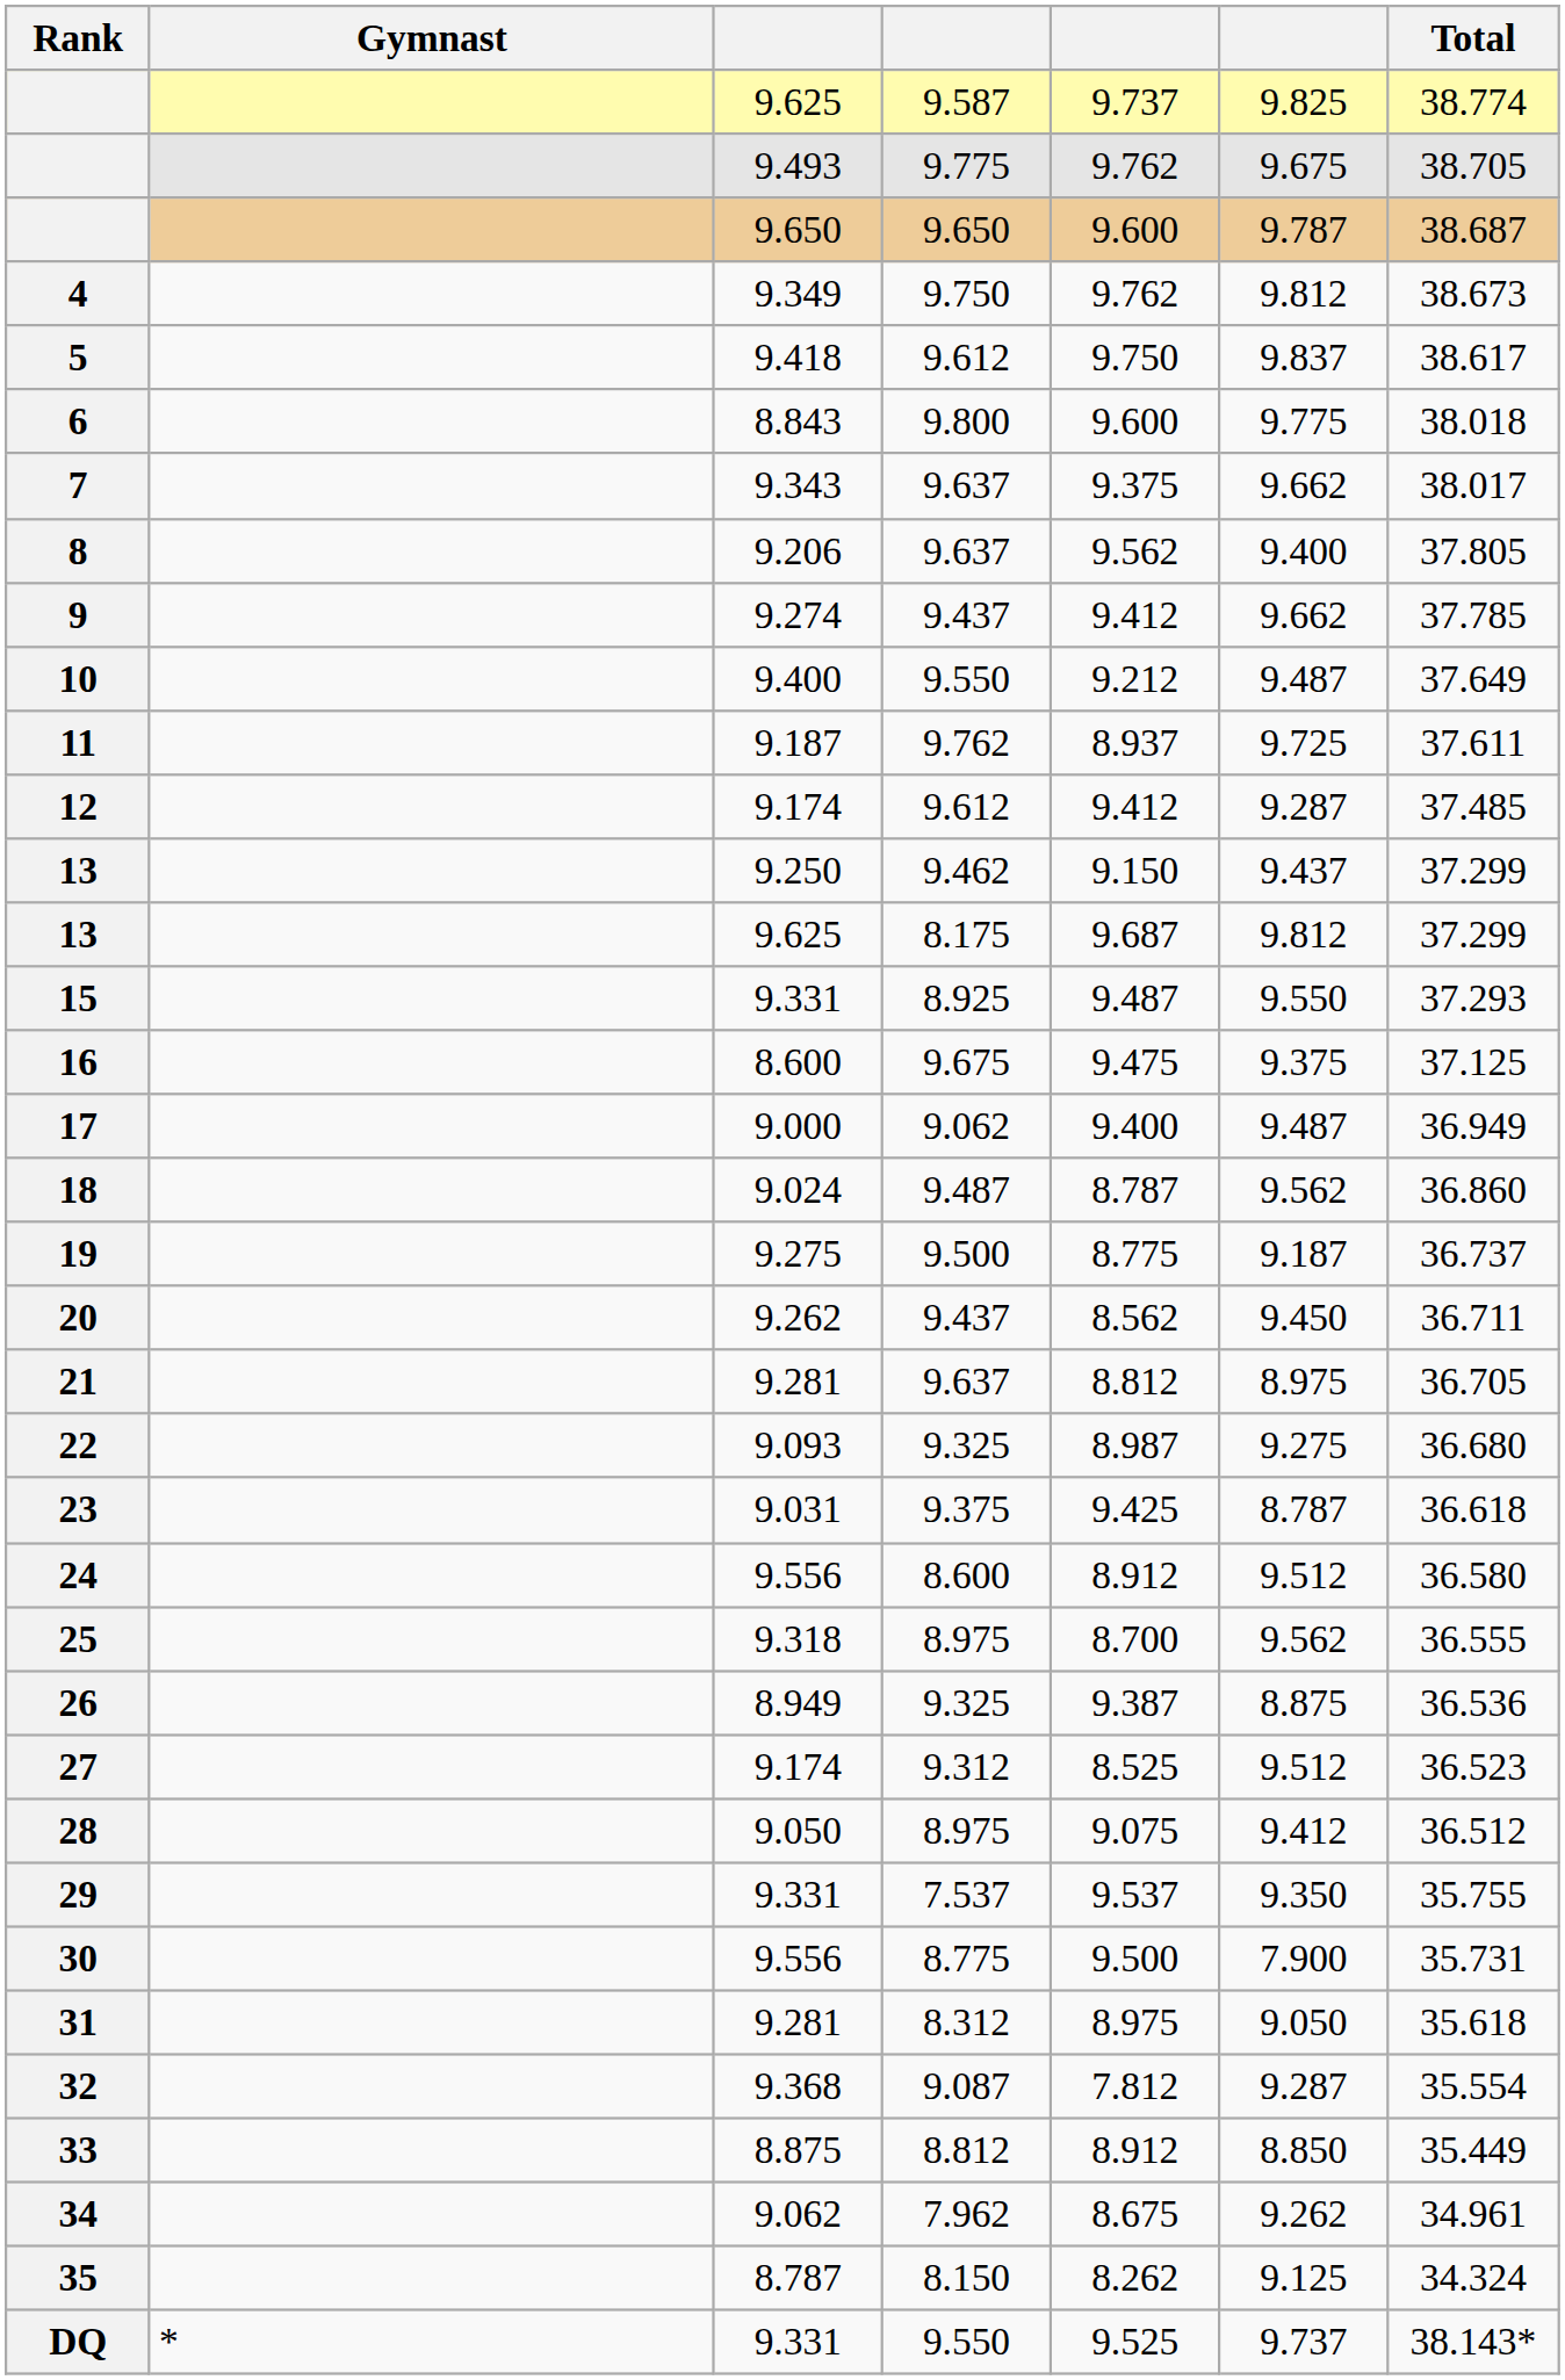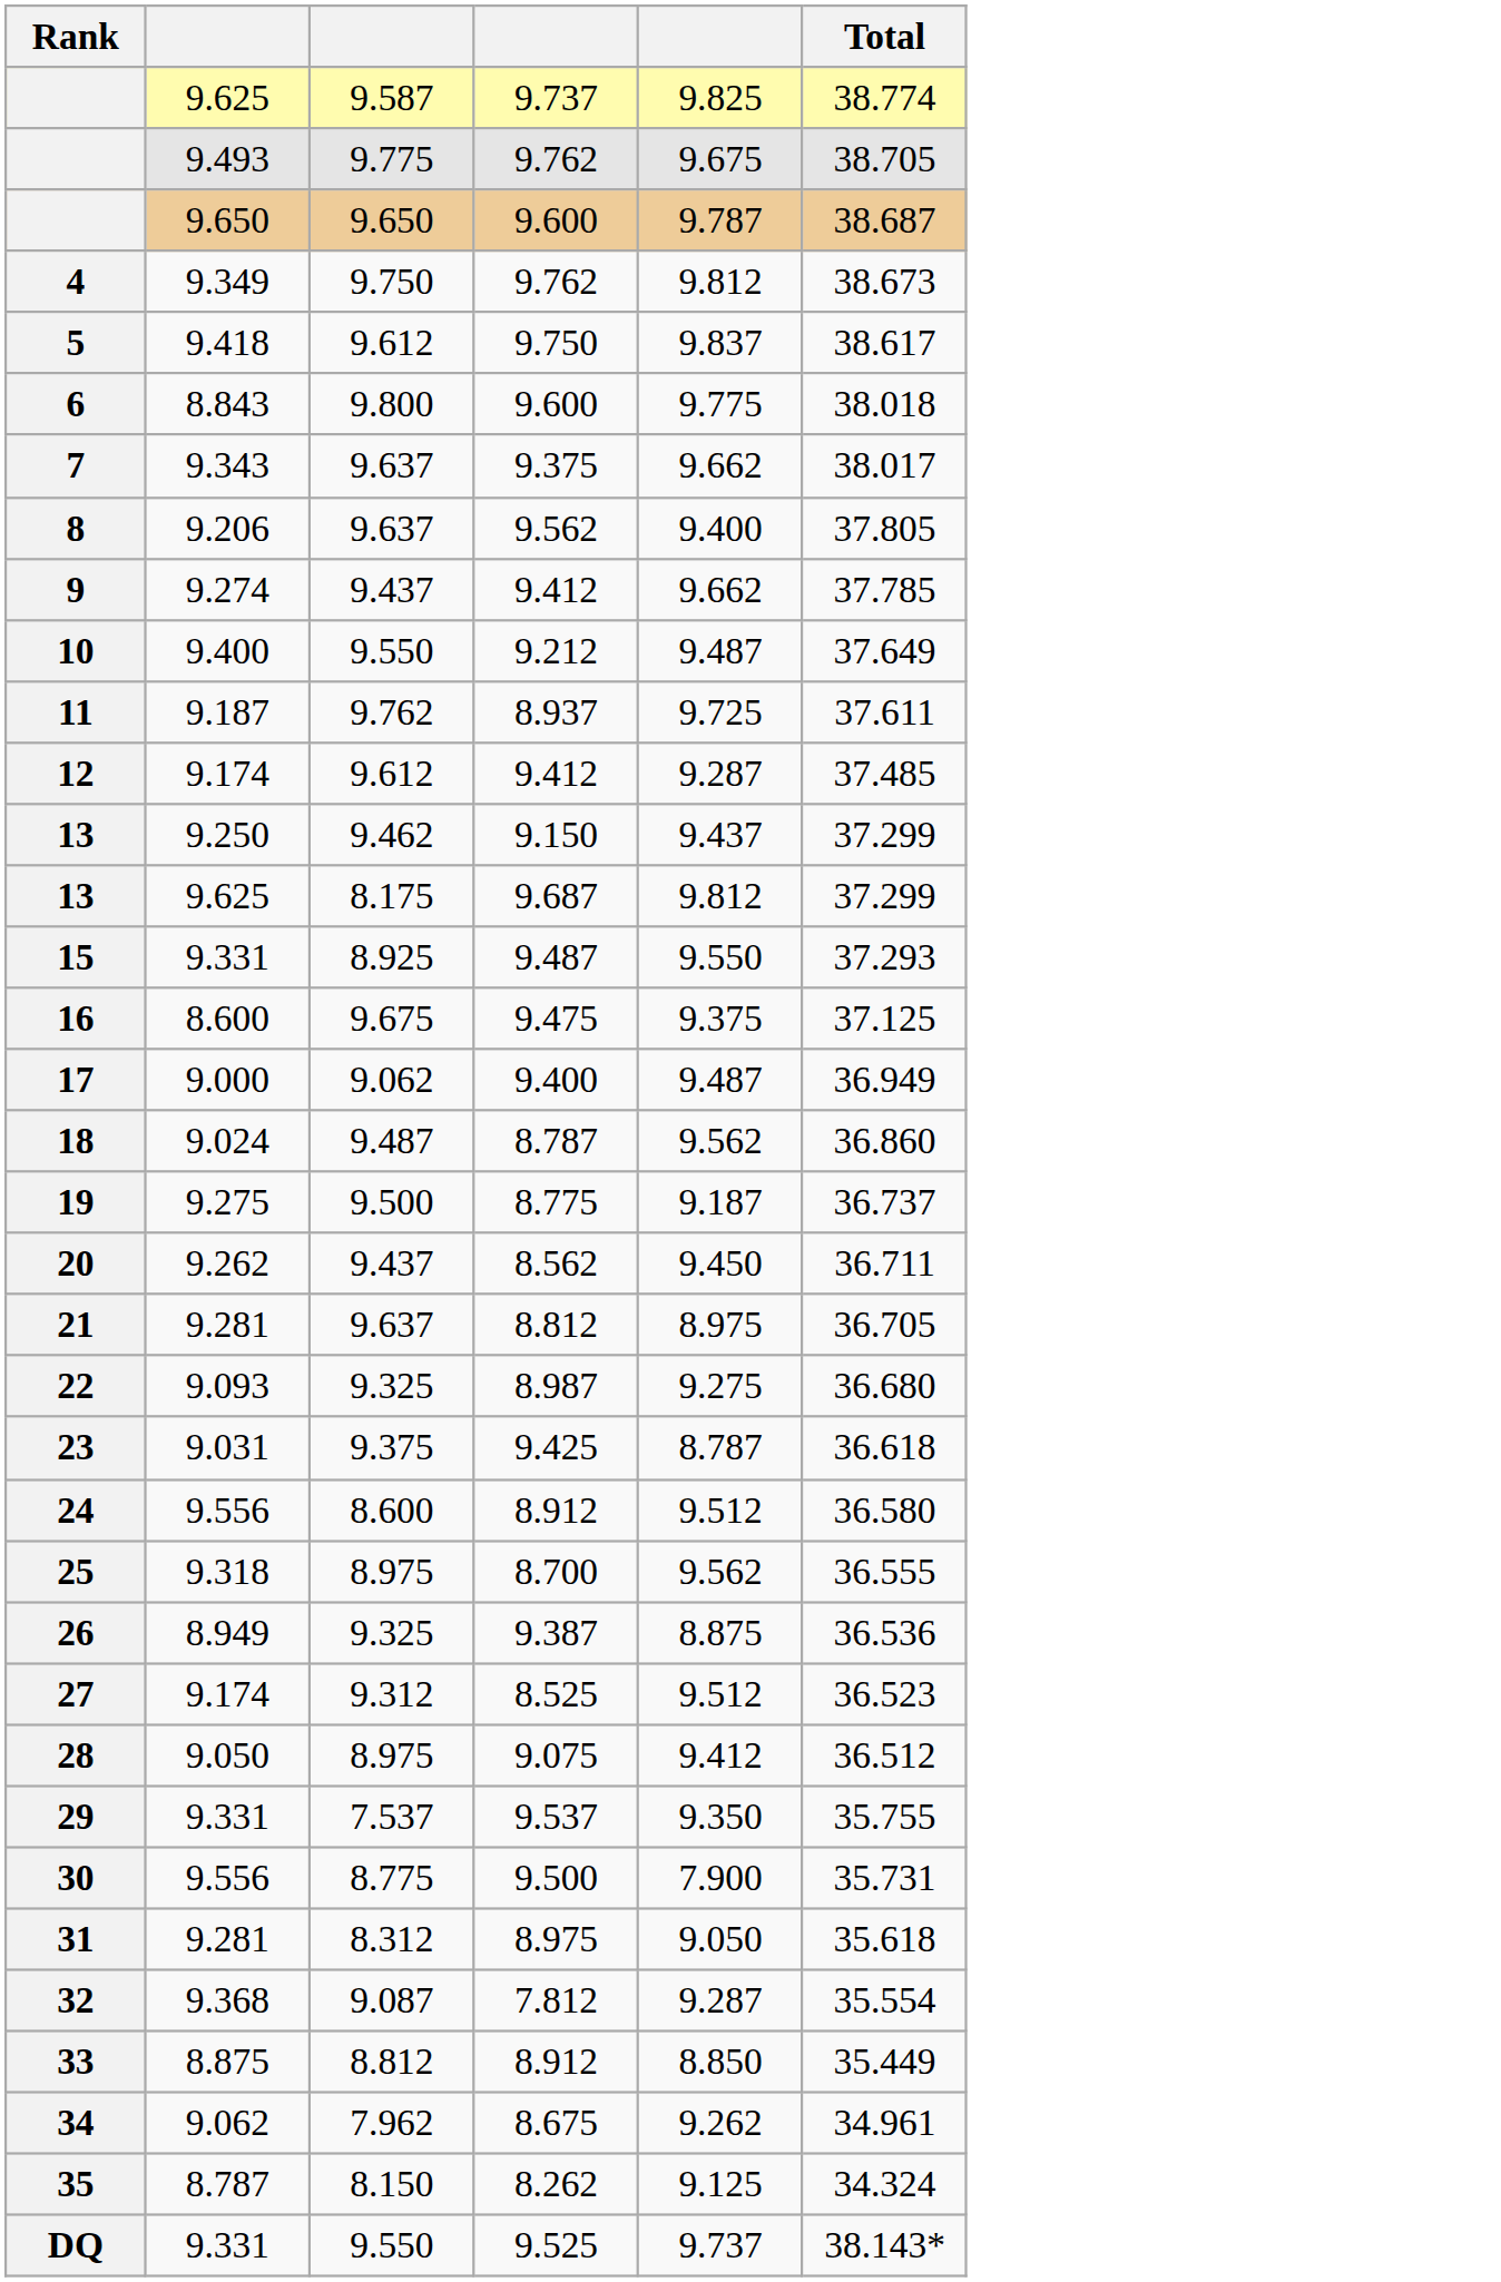- column: Gymnast | *
